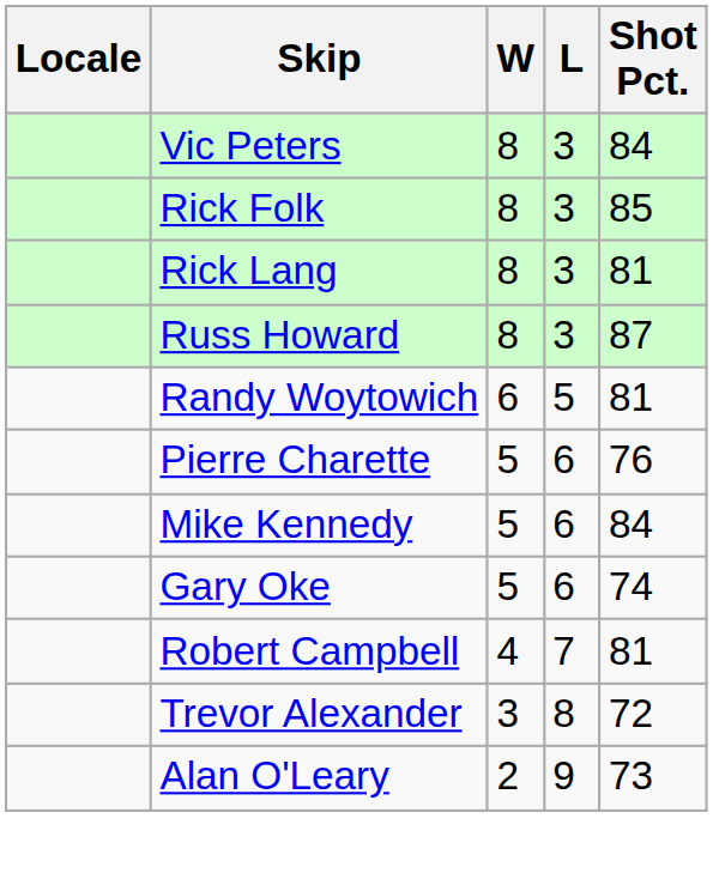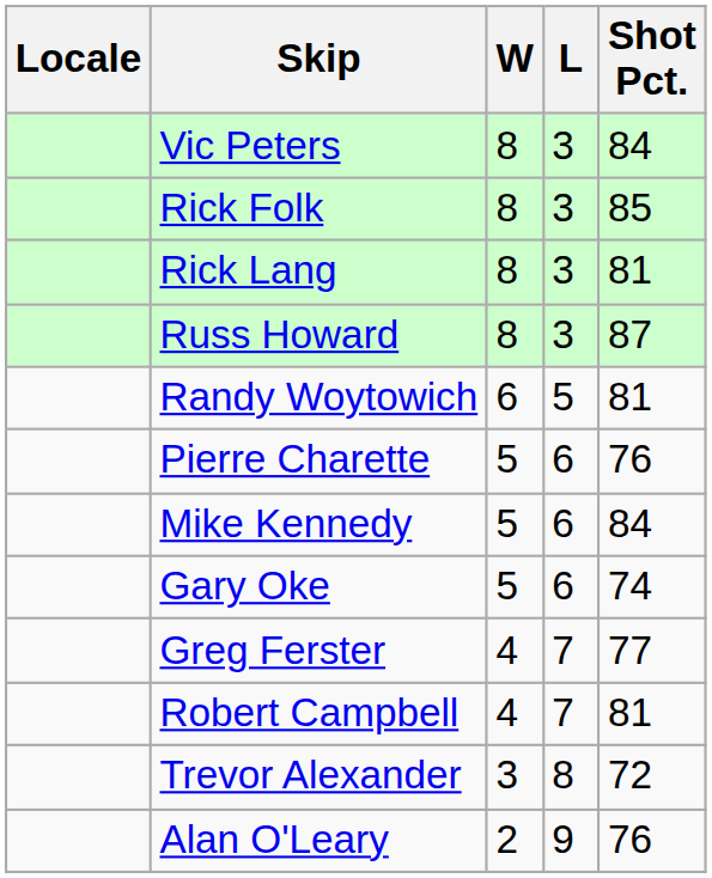+ row: Greg Ferster | 4 | 7 | 77
Alan O'Leary | Shot Pct.: 73 -> 76
